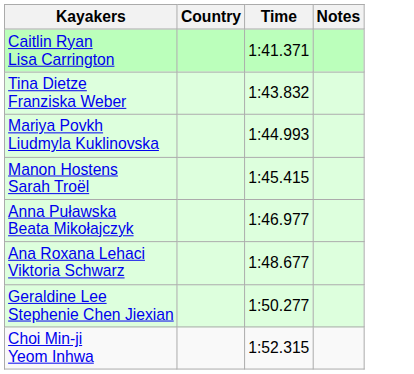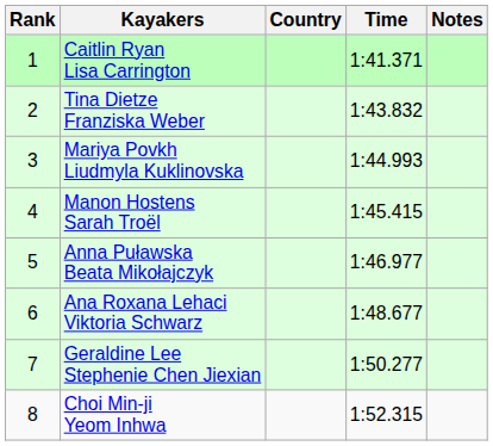+ column: Rank | 1 | 2 | 3 | 4 | 5 | 6 | 7 | 8
